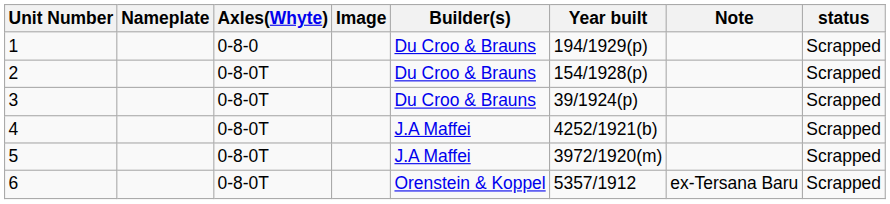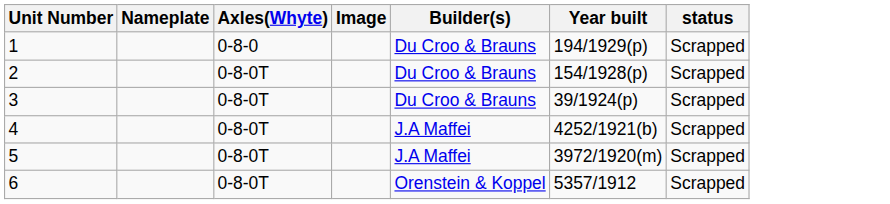- column: Note | ex-Tersana Baru
